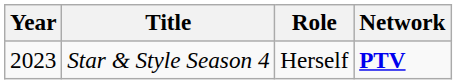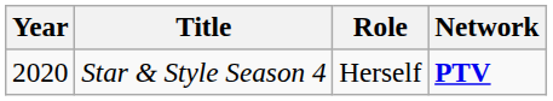Star & Style Season 4 | Year: 2023 -> 2020
